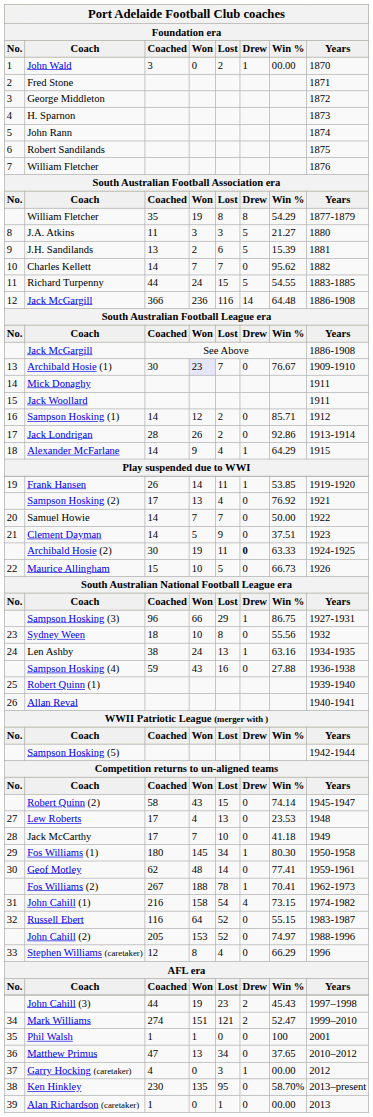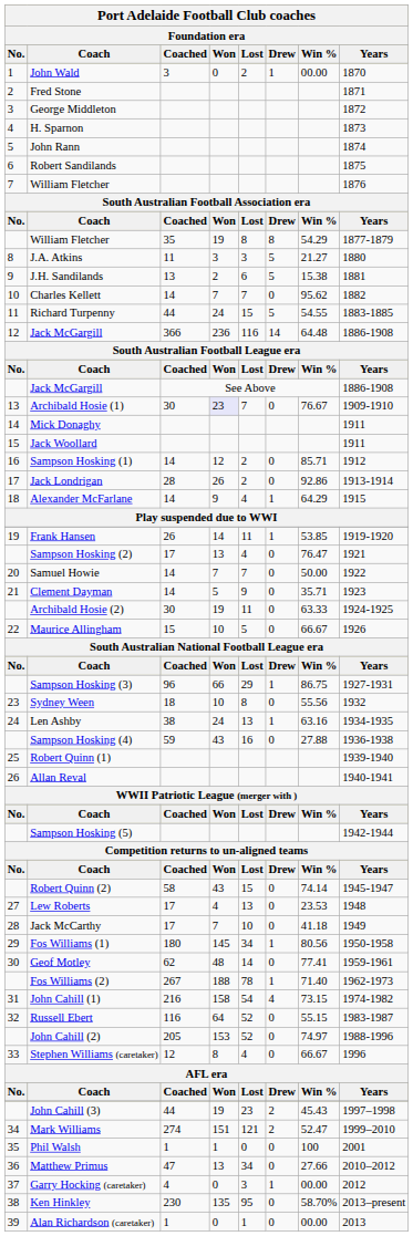J.H. Sandilands | Win %: 15.39 -> 15.38
Sampson Hosking (2) | Win %: 76.92 -> 76.47
Clement Dayman | Win %: 37.51 -> 35.71
Archibald Hosie (2) | Drew: bold -> normal
Maurice Allingham | Win %: 66.73 -> 66.67
Fos Williams (1) | Win %: 80.30 -> 80.56
Fos Williams (2) | Win %: 70.41 -> 71.40
Stephen Williams (caretaker) | Win %: 66.29 -> 66.67
Matthew Primus | Win %: 37.65 -> 27.66
